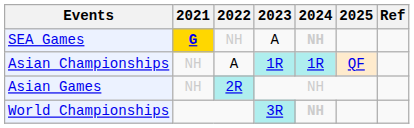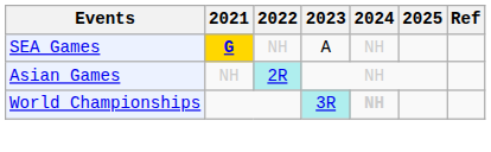SEA Games | 2024: bold -> normal
- row: Asian Championships | NH | A | 1R | 1R | QF
